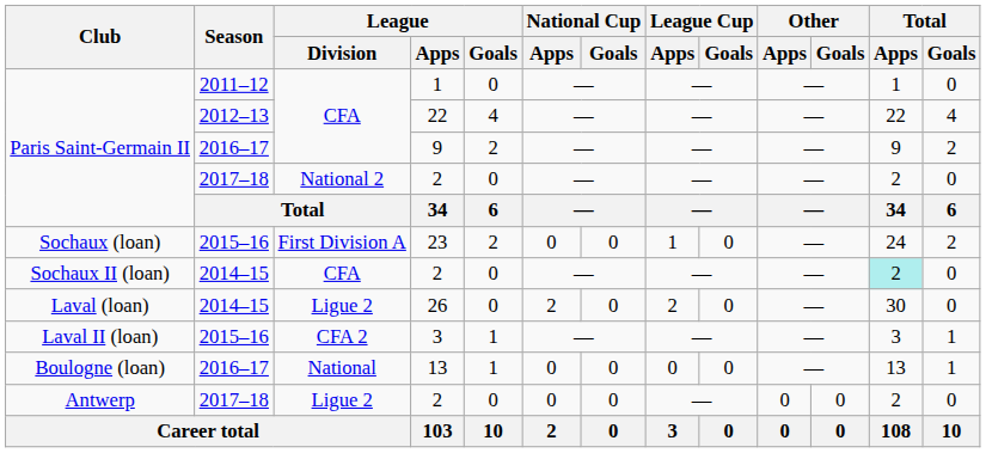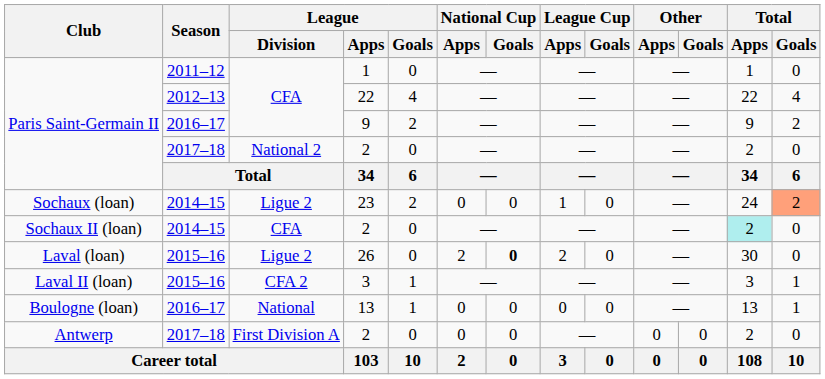23 | Season: 2015–16 -> 2014–15
23 | League / Division: First Division A -> Ligue 2
23 | Total / Goals: no background -> lightsalmon background
26 | Season: 2014–15 -> 2015–16
26 | National Cup / Goals: normal -> bold
Antwerp / 2 | League / Division: Ligue 2 -> First Division A
